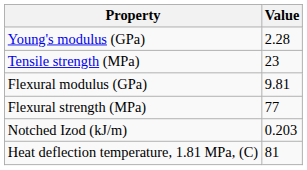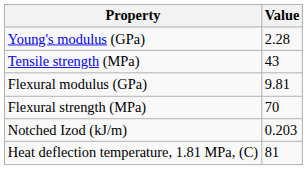Tensile strength (MPa) | Value: 23 -> 43
Flexural strength (MPa) | Value: 77 -> 70
